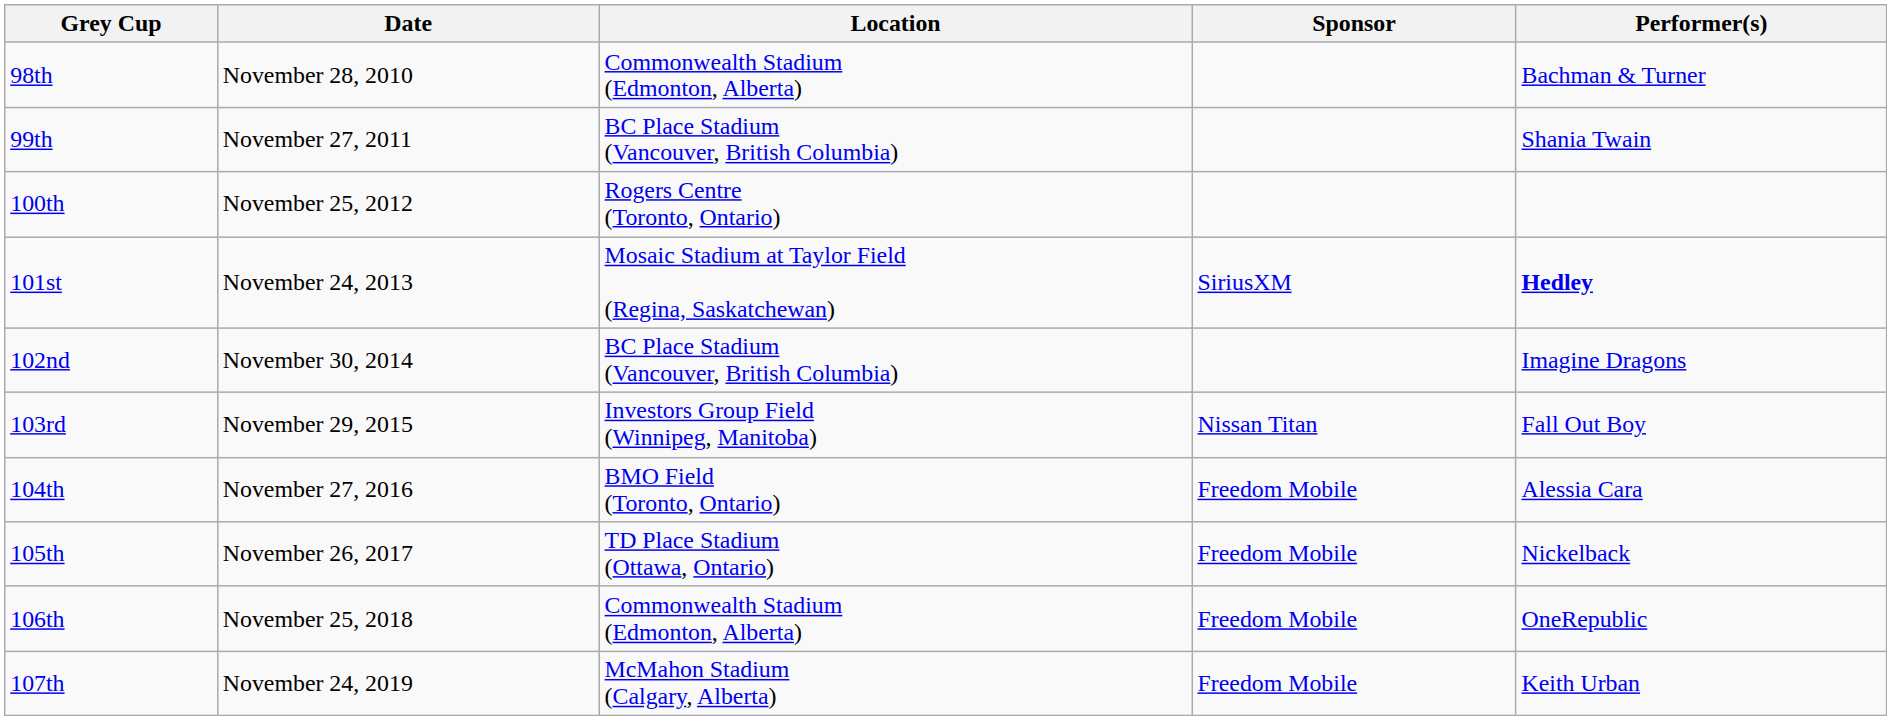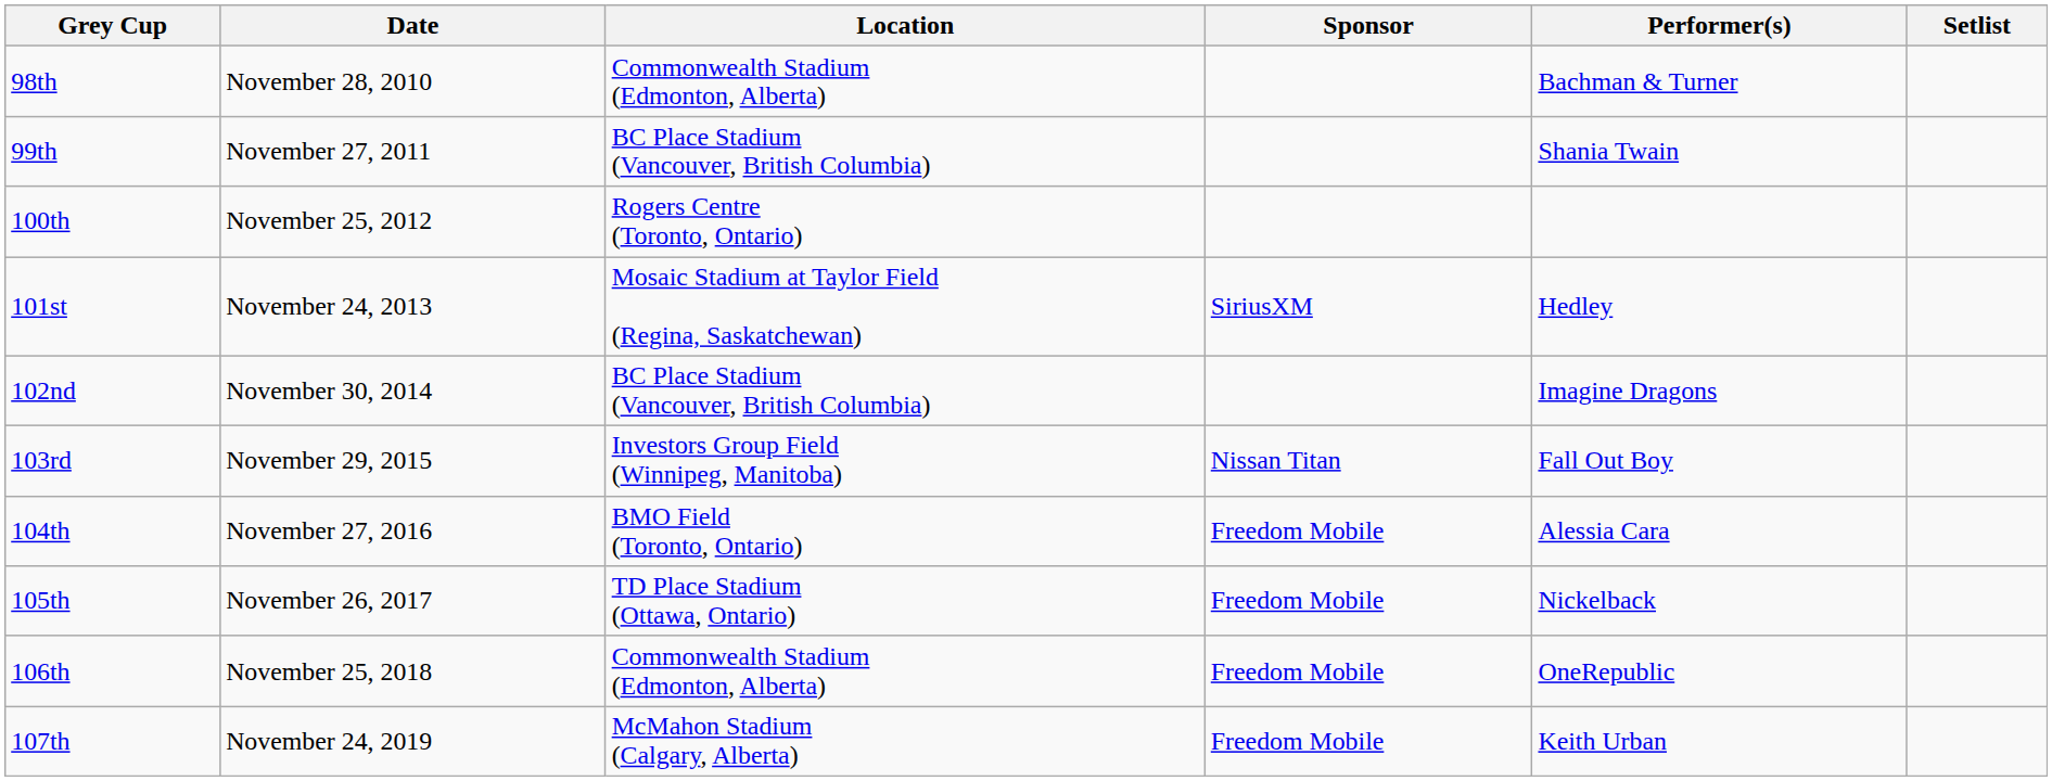+ column: Setlist
101st | Performer(s): bold -> normal
